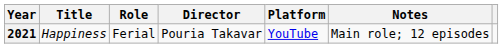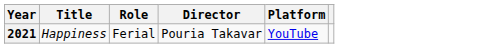- column: Notes | Main role; 12 episodes
